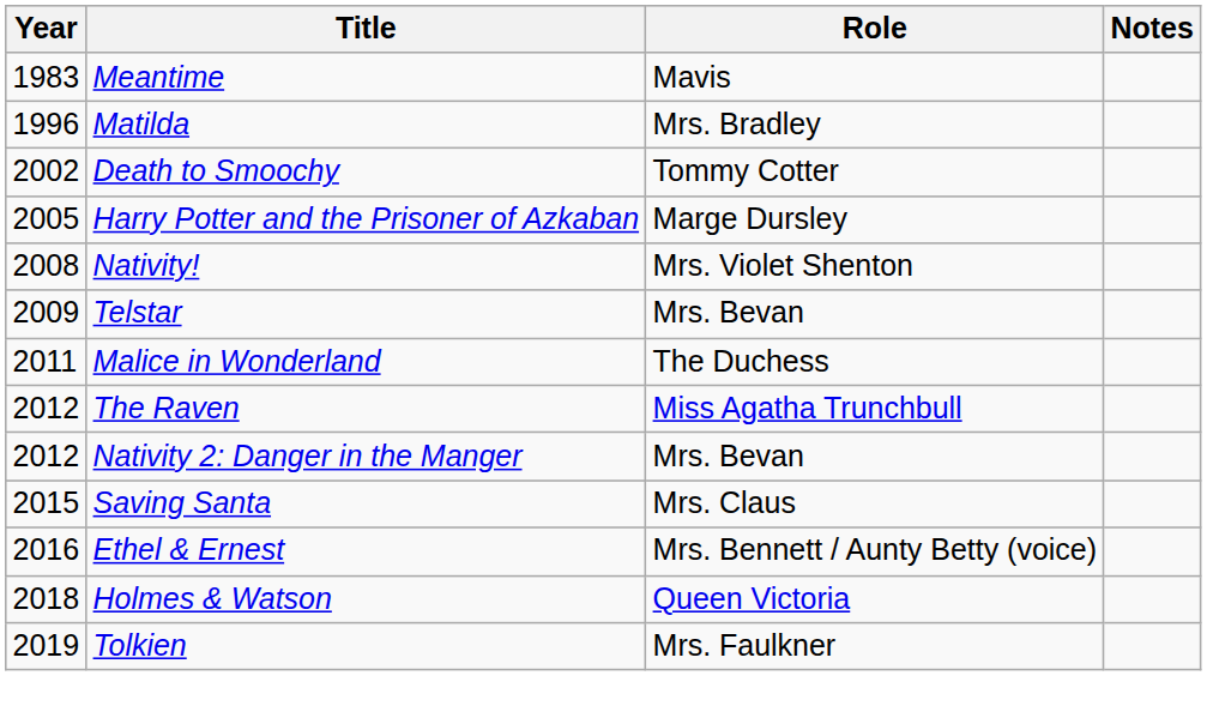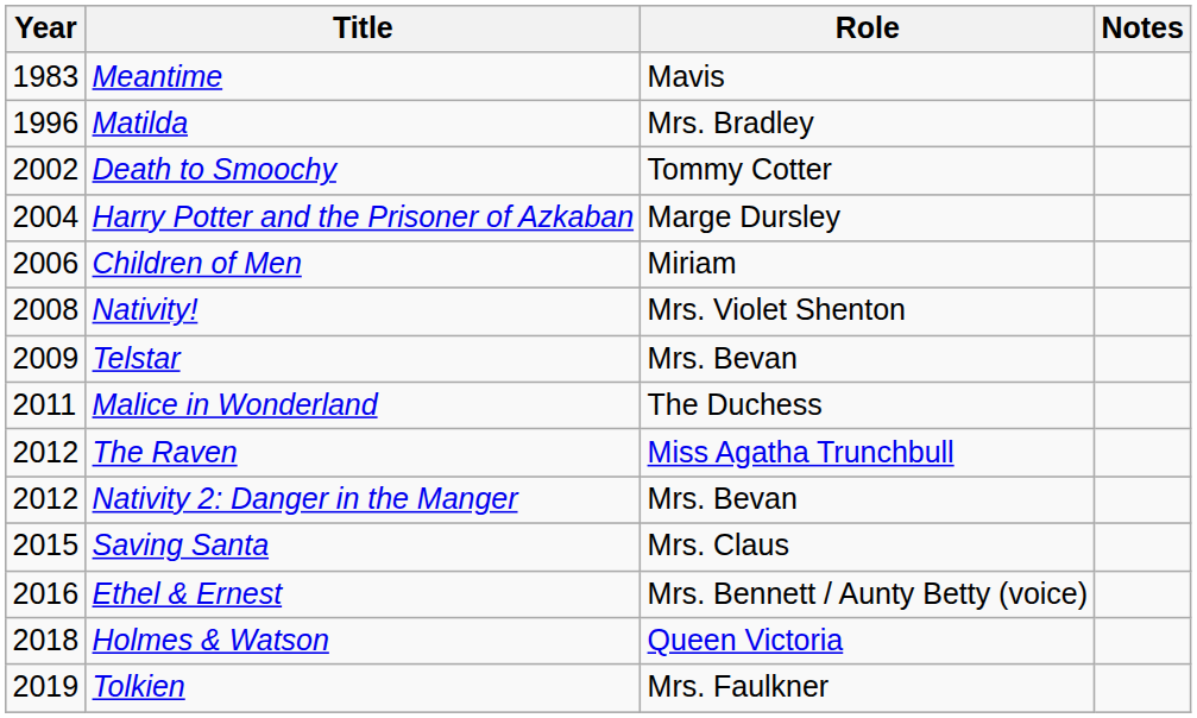Harry Potter and the Prisoner of Azkaban | Year: 2005 -> 2004
+ row: 2006 | Children of Men | Miriam
